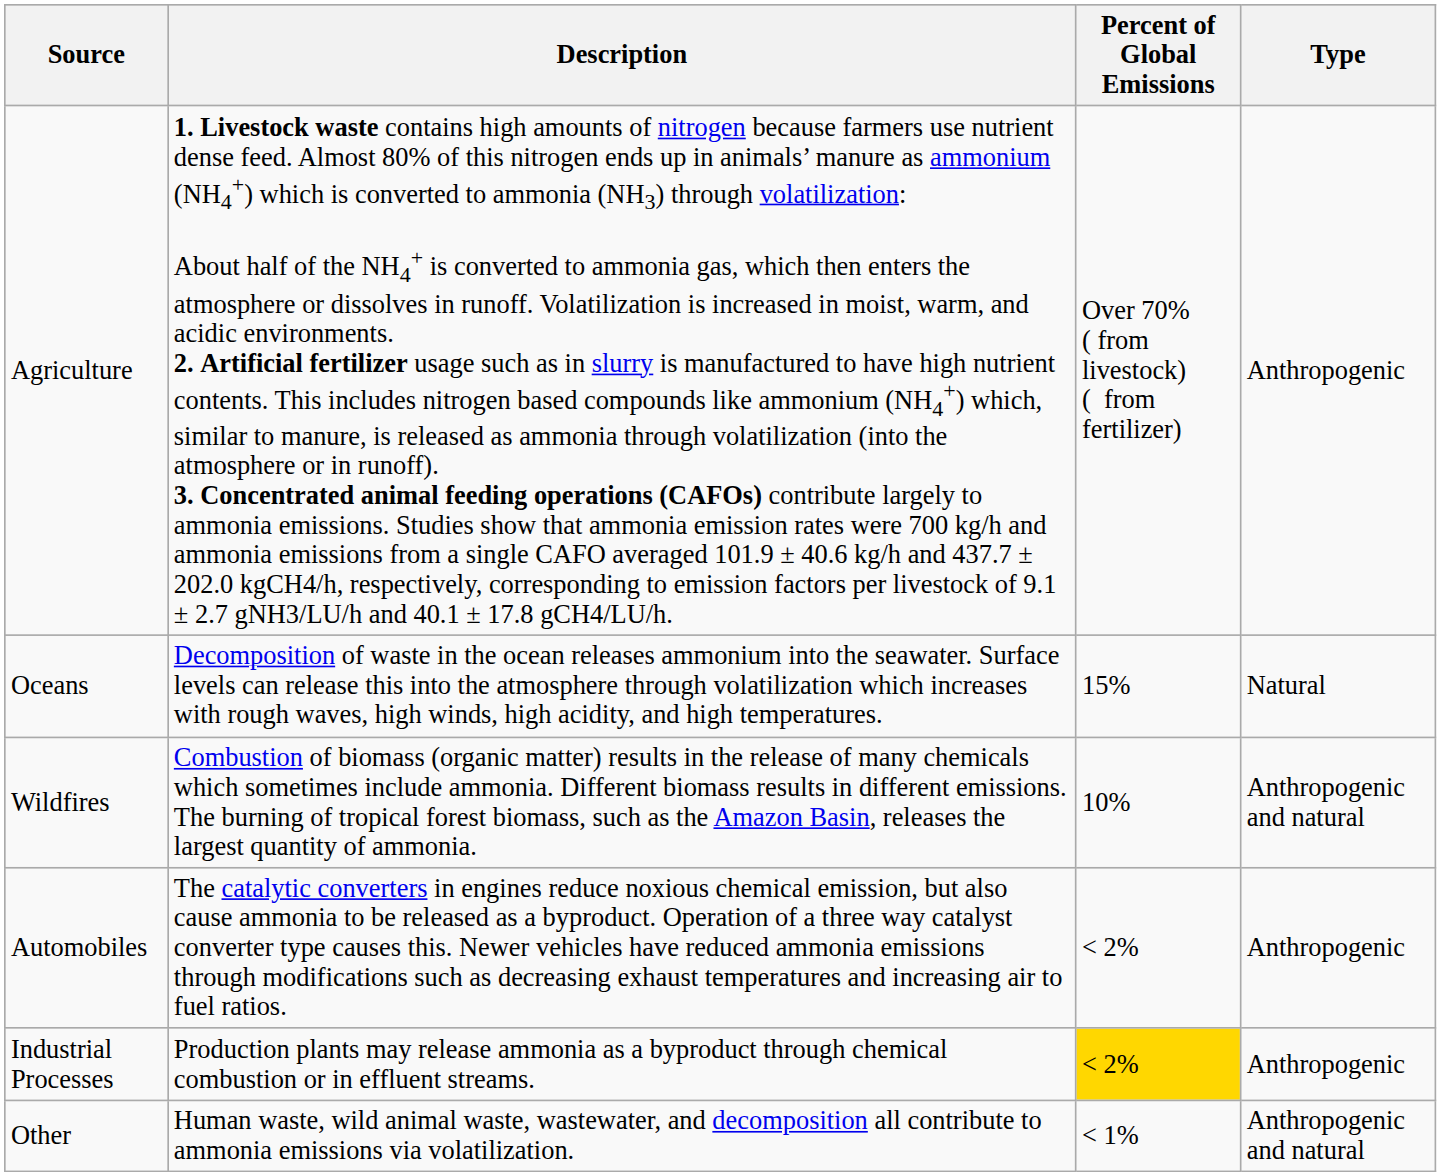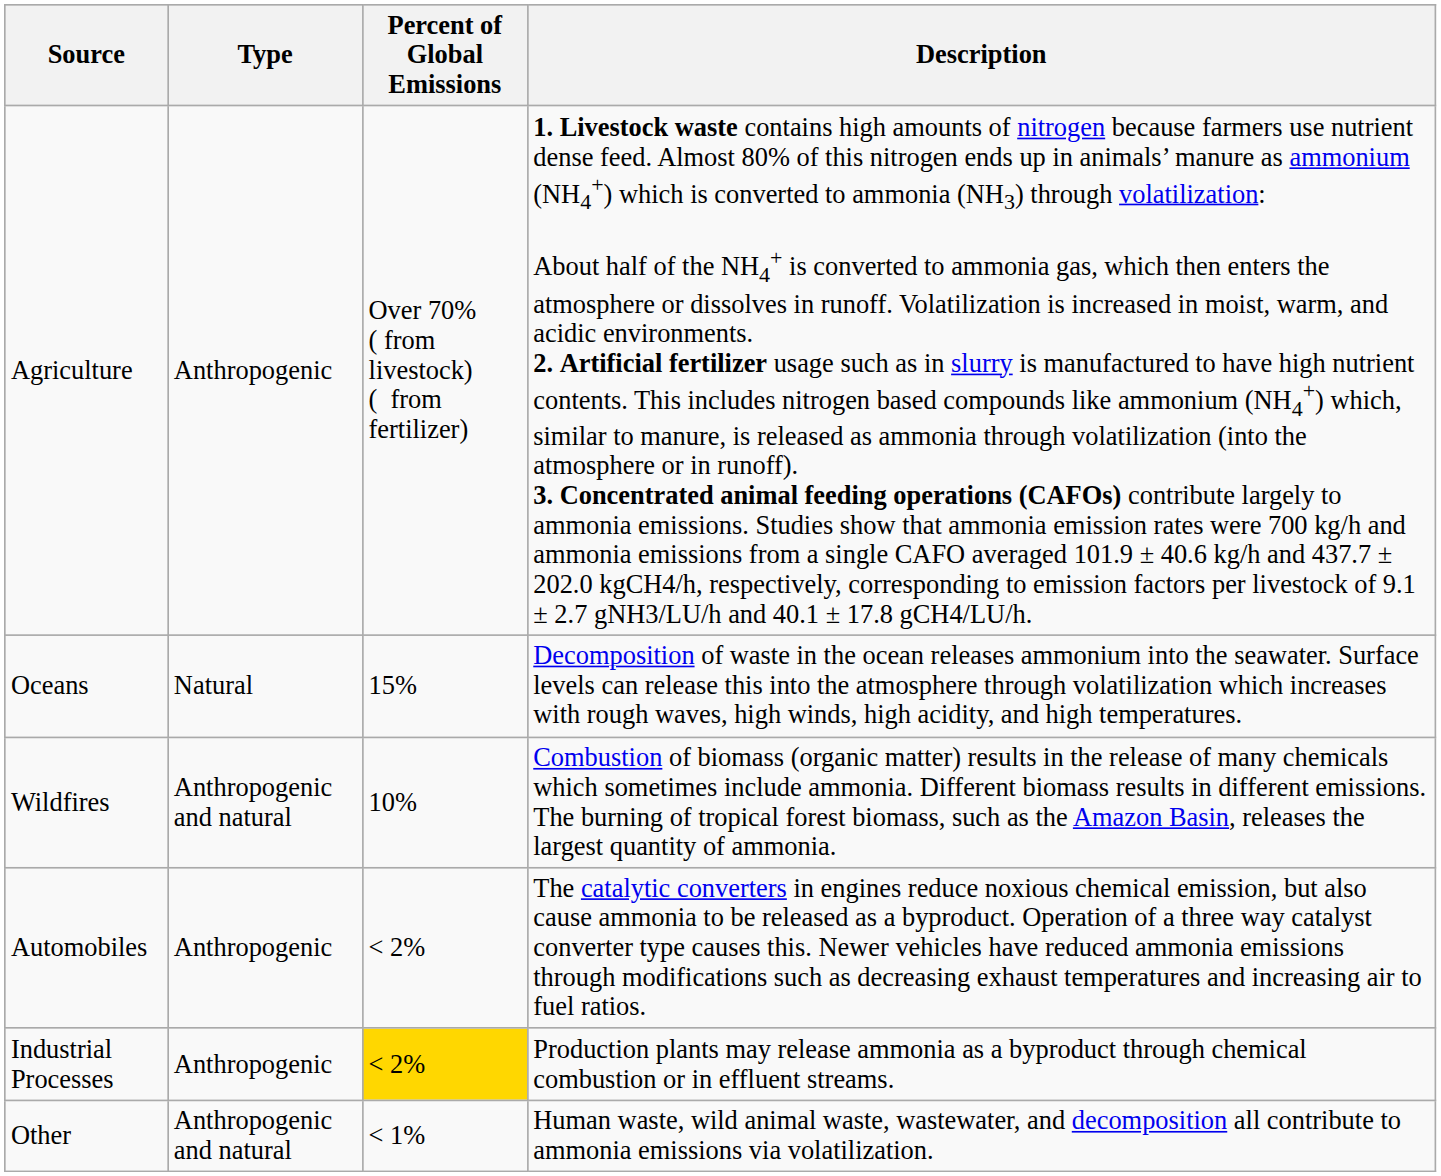columns swapped: Description <-> Type
